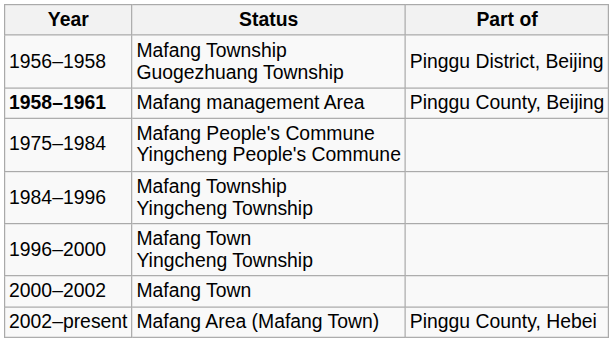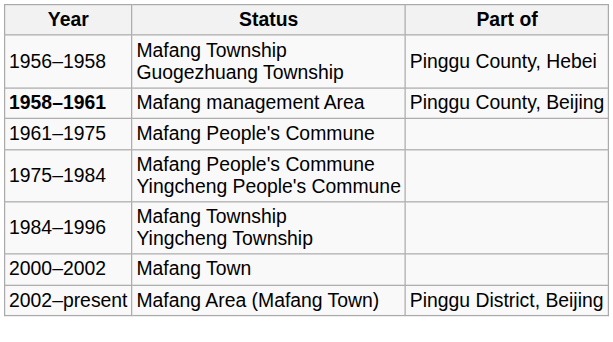Mafang Township Guogezhuang Township | Part of: Pinggu District, Beijing -> Pinggu County, Hebei
+ row: 1961–1975 | Mafang People's Commune
- row: 1996–2000 | Mafang Town Yingcheng Township
Mafang Area (Mafang Town) | Part of: Pinggu County, Hebei -> Pinggu District, Beijing
